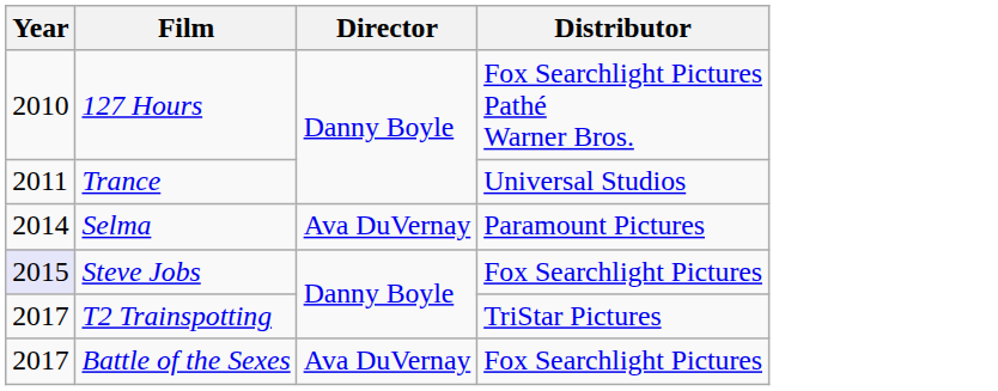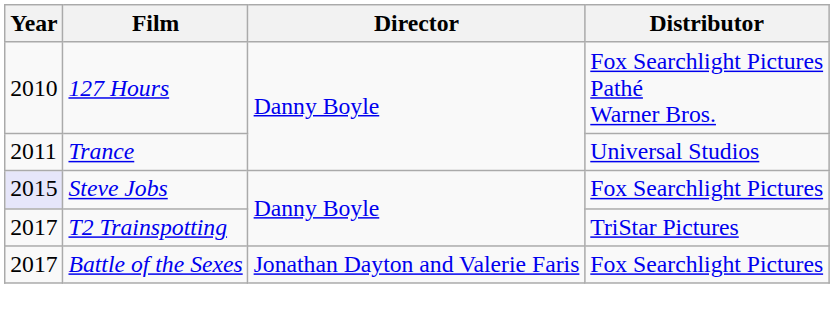- row: 2014 | Selma | Ava DuVernay | Paramount Pictures
Battle of the Sexes | Director: Ava DuVernay -> Jonathan Dayton and Valerie Faris
